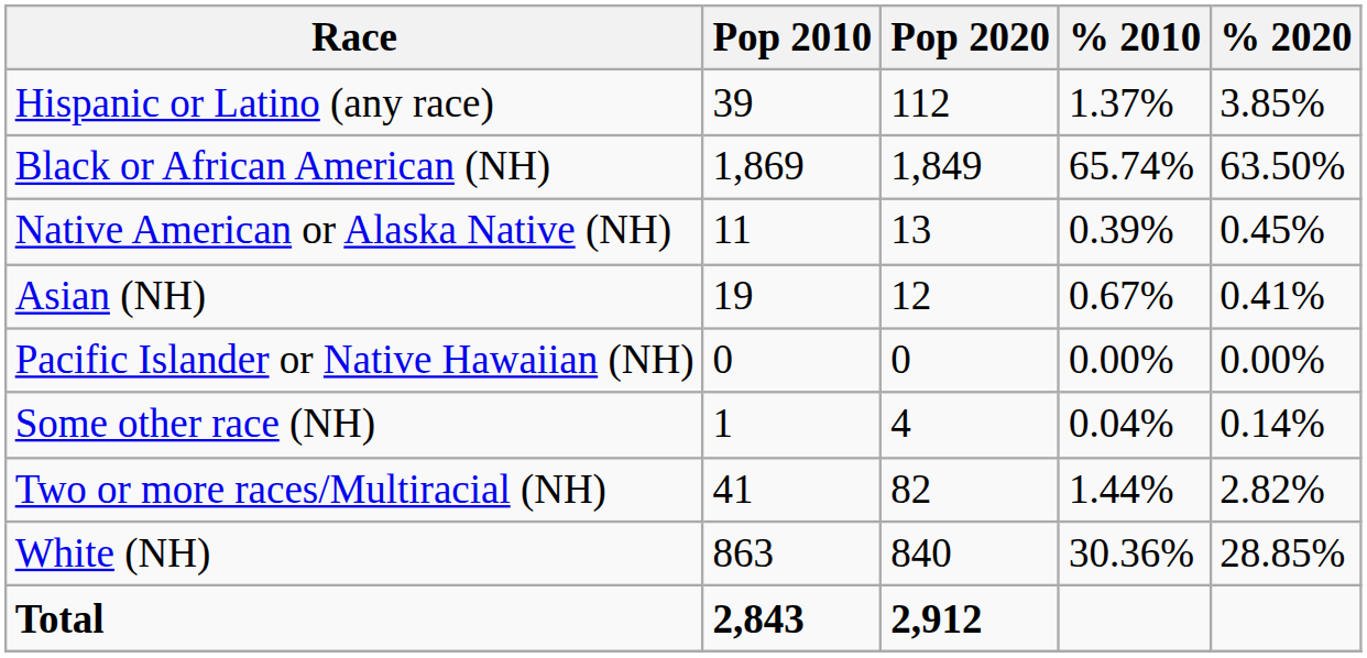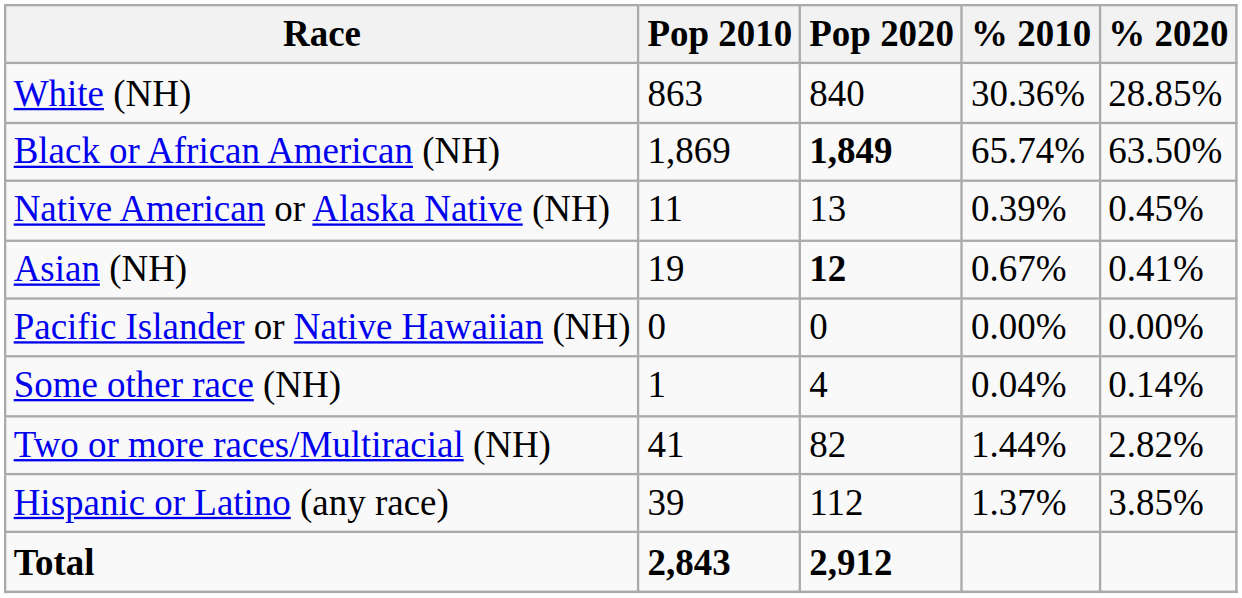rows swapped: White (NH) <-> Hispanic or Latino (any race)
Black or African American (NH) | Pop 2020: normal -> bold
Asian (NH) | Pop 2020: normal -> bold
